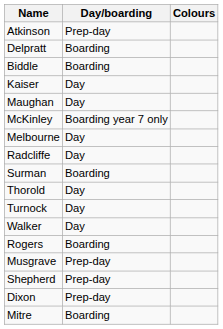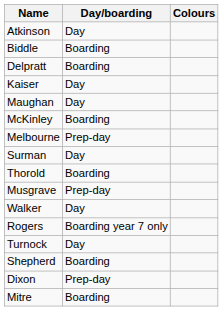Atkinson | Day/boarding: Prep-day -> Day
rows swapped: Biddle <-> Delpratt
McKinley | Day/boarding: Boarding year 7 only -> Boarding
Melbourne | Day/boarding: Day -> Prep-day
- row: Radcliffe | Day
Surman | Day/boarding: Boarding -> Day
Thorold | Day/boarding: Day -> Boarding
rows swapped: Turnock <-> Musgrave
Rogers | Day/boarding: Boarding -> Boarding year 7 only
Shepherd | Day/boarding: Prep-day -> Boarding
